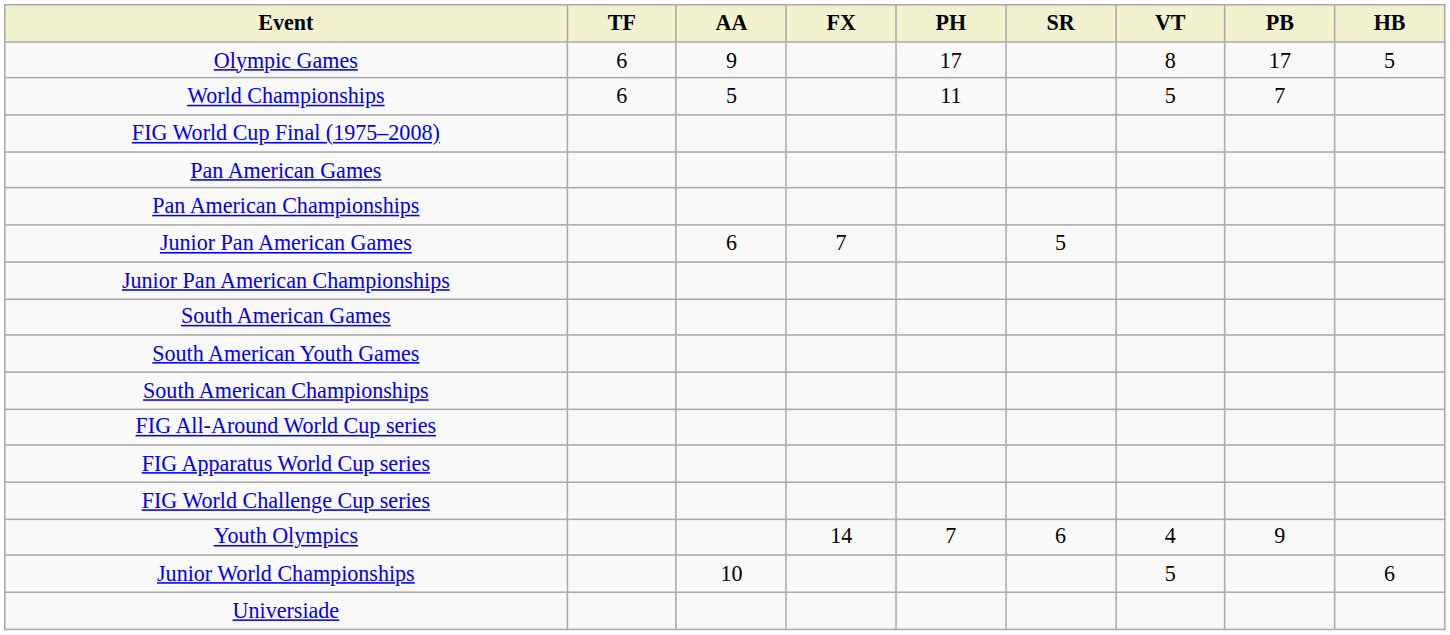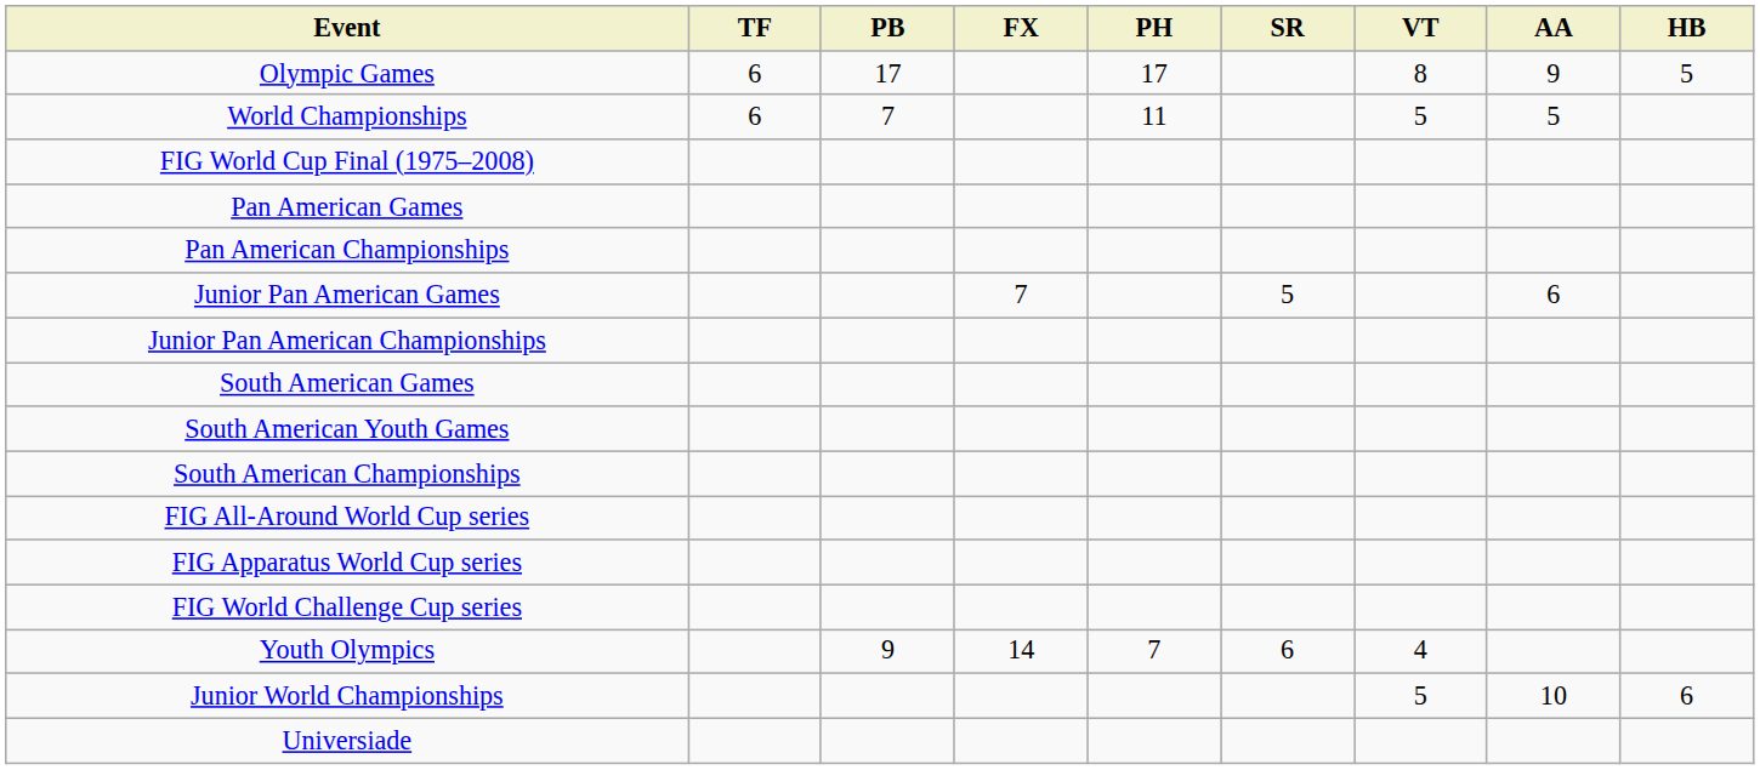columns swapped: AA <-> PB
